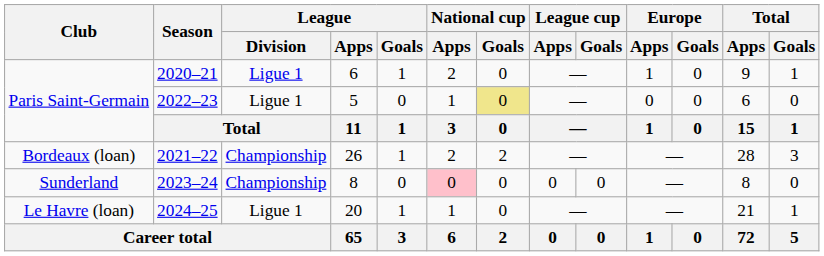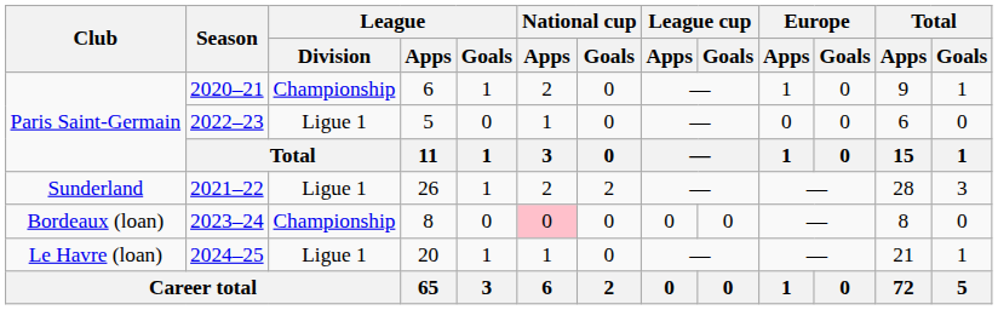2020–21 | League / Division: Ligue 1 -> Championship
2022–23 | National cup / Goals: khaki background -> no background
2021–22 | Club: Bordeaux (loan) -> Sunderland
2021–22 | League / Division: Championship -> Ligue 1
2023–24 | Club: Sunderland -> Bordeaux (loan)
